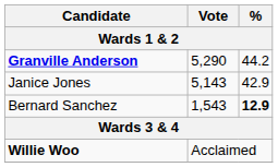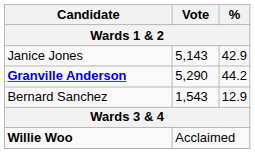rows swapped: Granville Anderson <-> Janice Jones
Bernard Sanchez | %: bold -> normal
